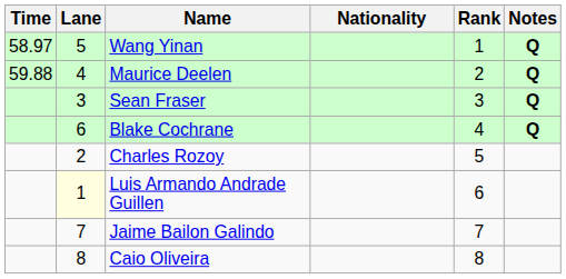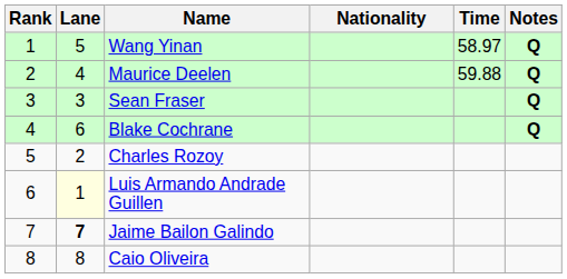columns swapped: Rank <-> Time
Jaime Bailon Galindo | Lane: normal -> bold
